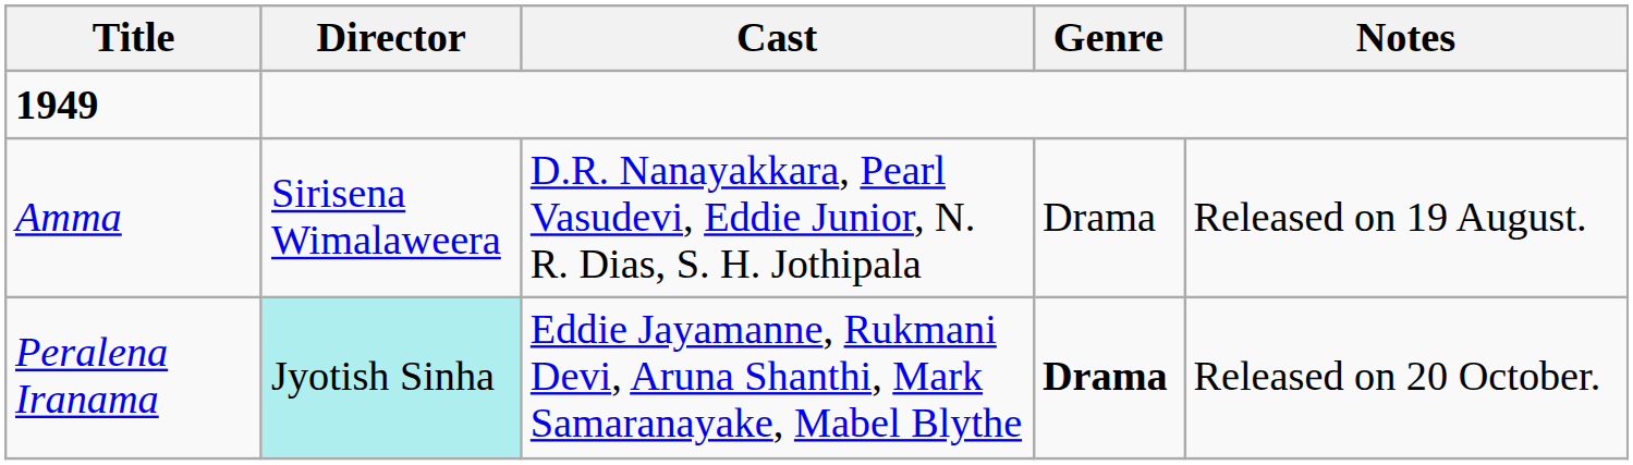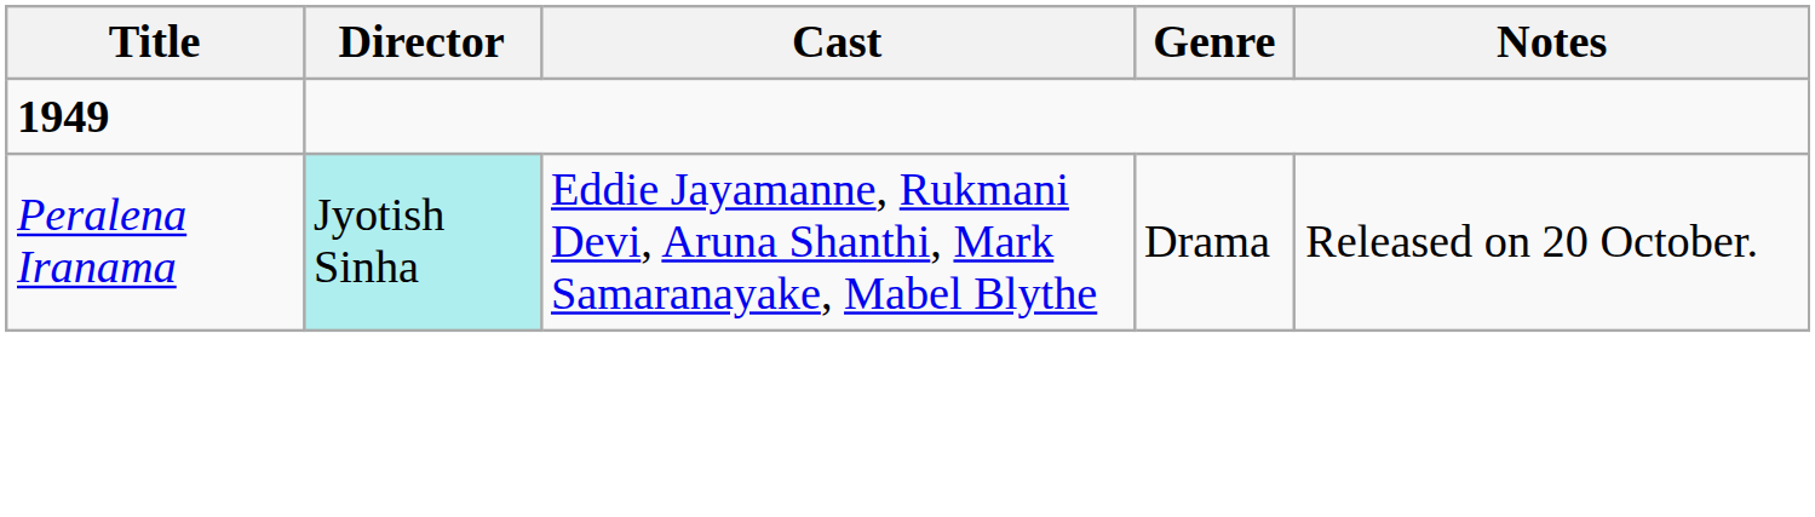- row: Amma | Sirisena Wimalaweera | D.R. Nanayakkara, Pearl Vasudevi, Eddie Junior, N. R. Dias, S. H. Jothipala | Drama | Released on 19 August.
Peralena Iranama | Genre: bold -> normal
